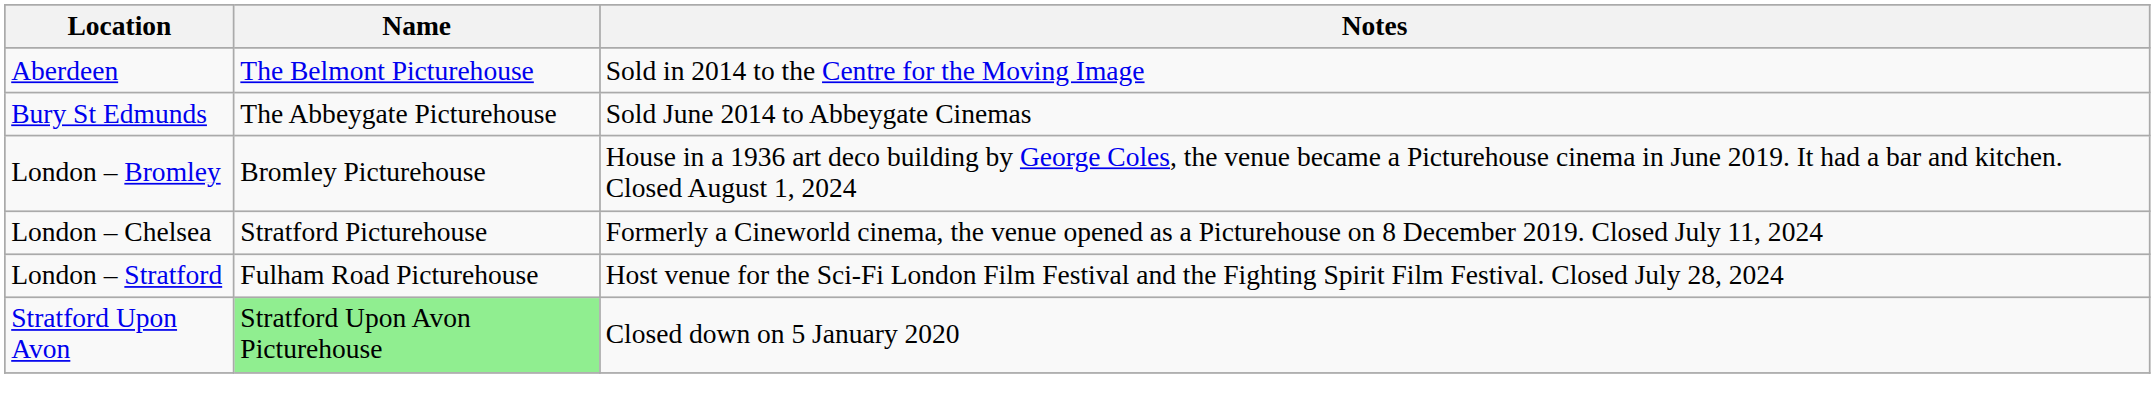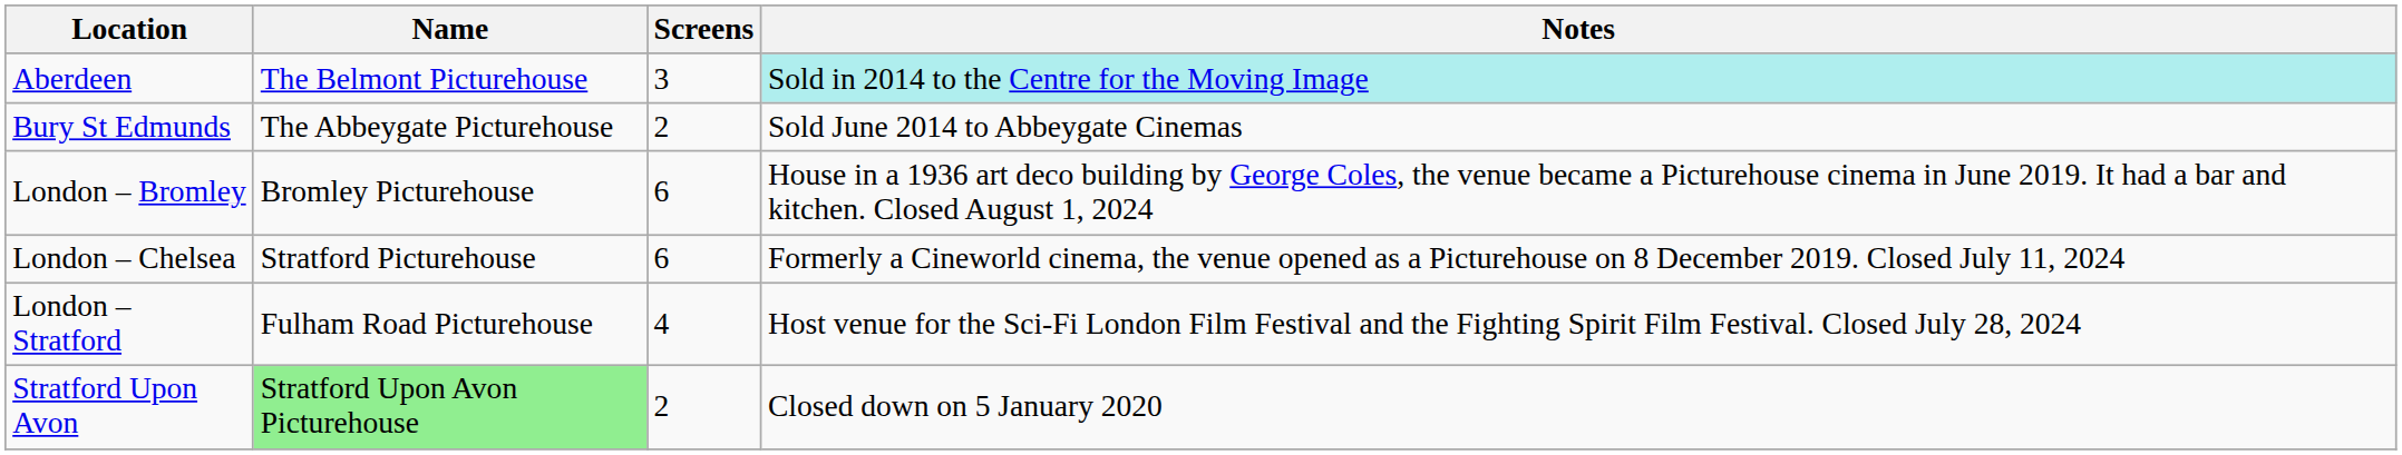+ column: Screens | 3 | 2 | 6 | 6 | 4 | 2
Aberdeen | Notes: no background -> paleturquoise background
